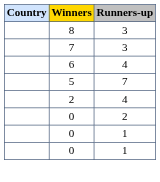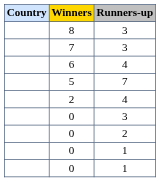+ row: 0 | 3
